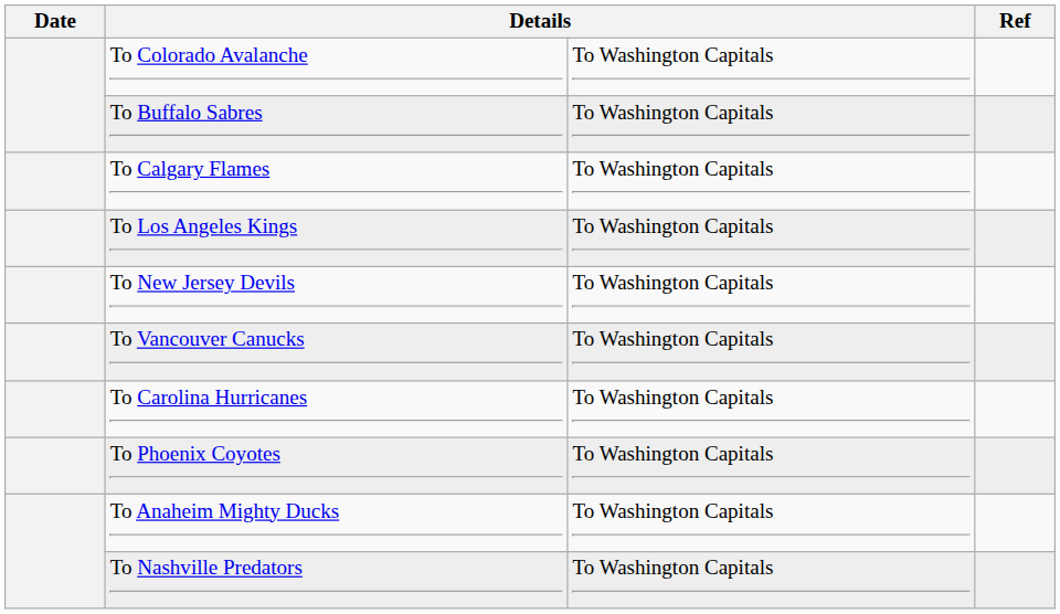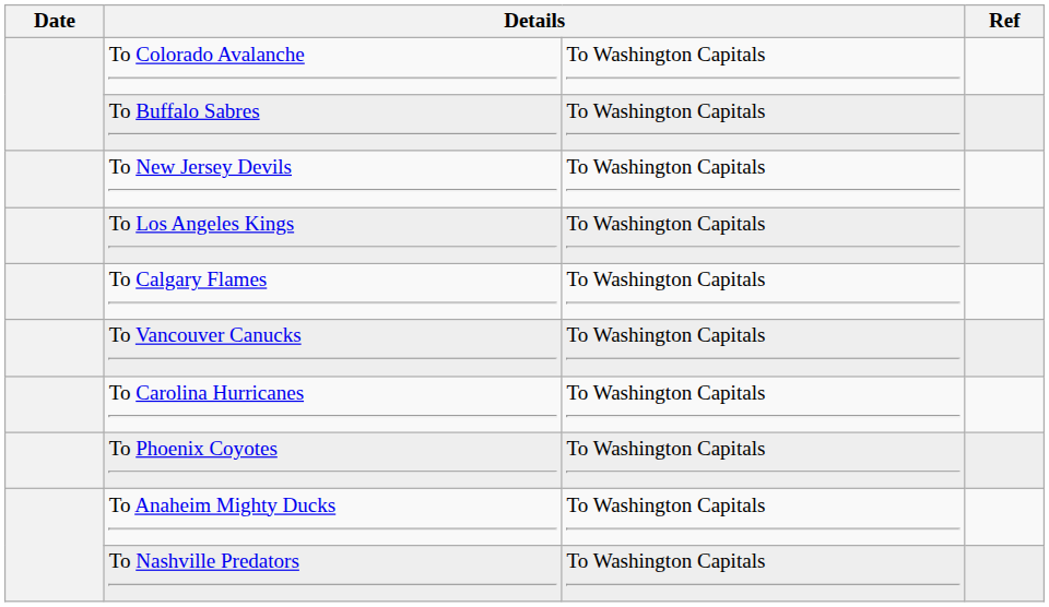rows swapped: To Calgary Flames <-> To New Jersey Devils
